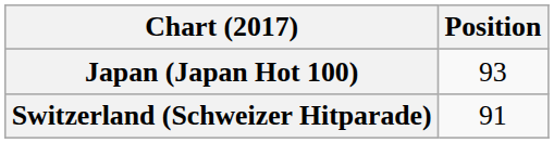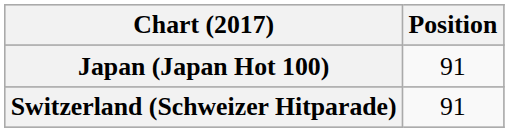Japan (Japan Hot 100) | Position: 93 -> 91
